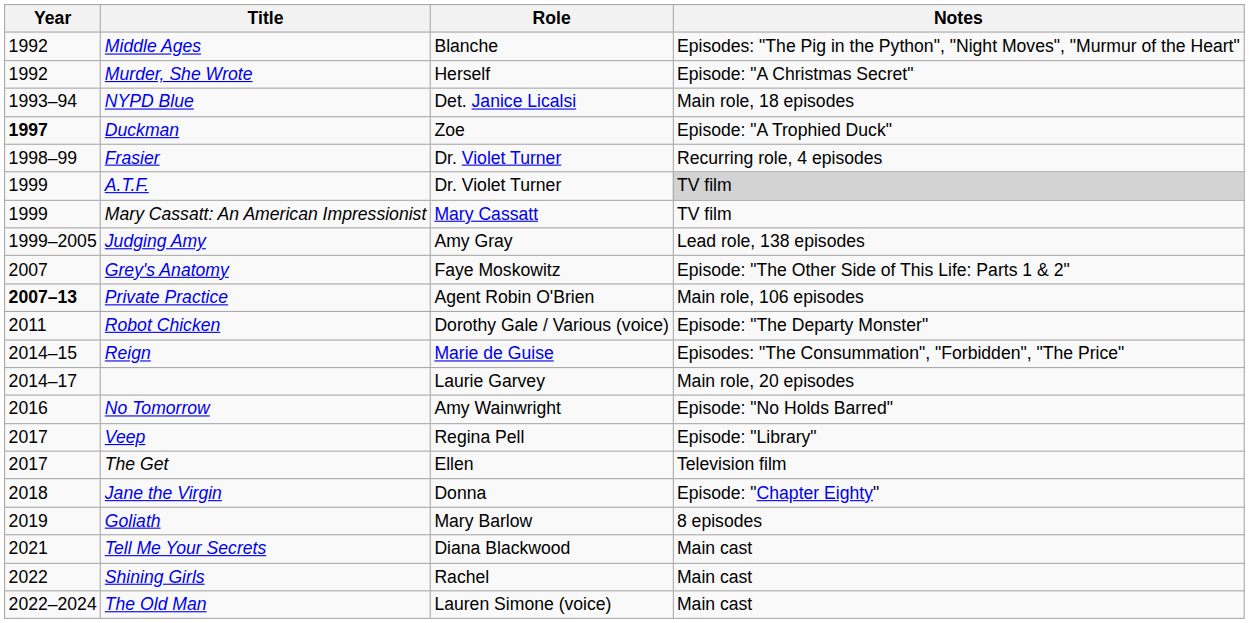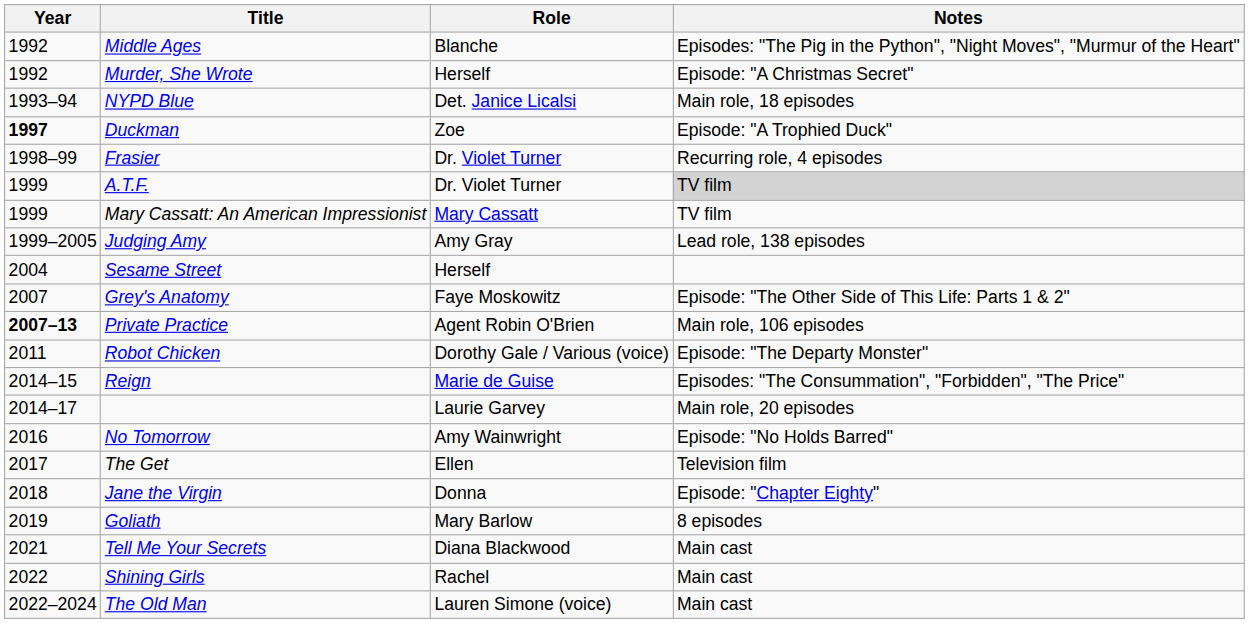+ row: 2004 | Sesame Street | Herself
- row: 2017 | Veep | Regina Pell | Episode: "Library"
